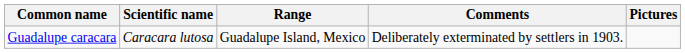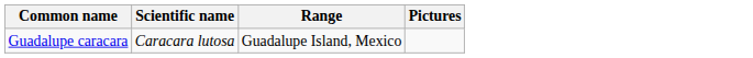- column: Comments | Deliberately exterminated by settlers in 1903.
